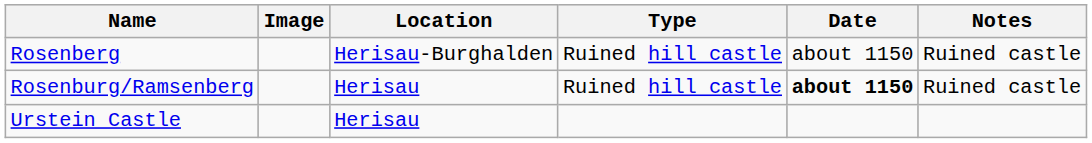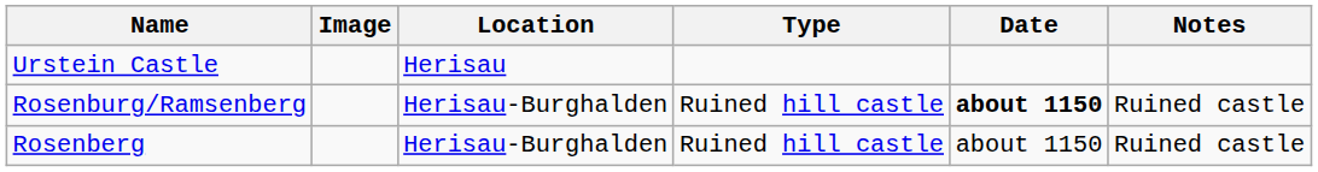rows swapped: Rosenberg <-> Urstein Castle
Rosenburg/Ramsenberg | Location: Herisau -> Herisau-Burghalden
